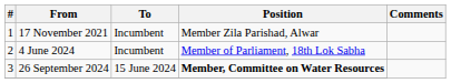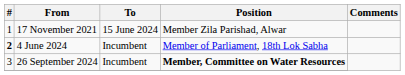17 November 2021 | To: Incumbent -> 15 June 2024
4 June 2024 | #: normal -> bold
26 September 2024 | To: 15 June 2024 -> Incumbent
